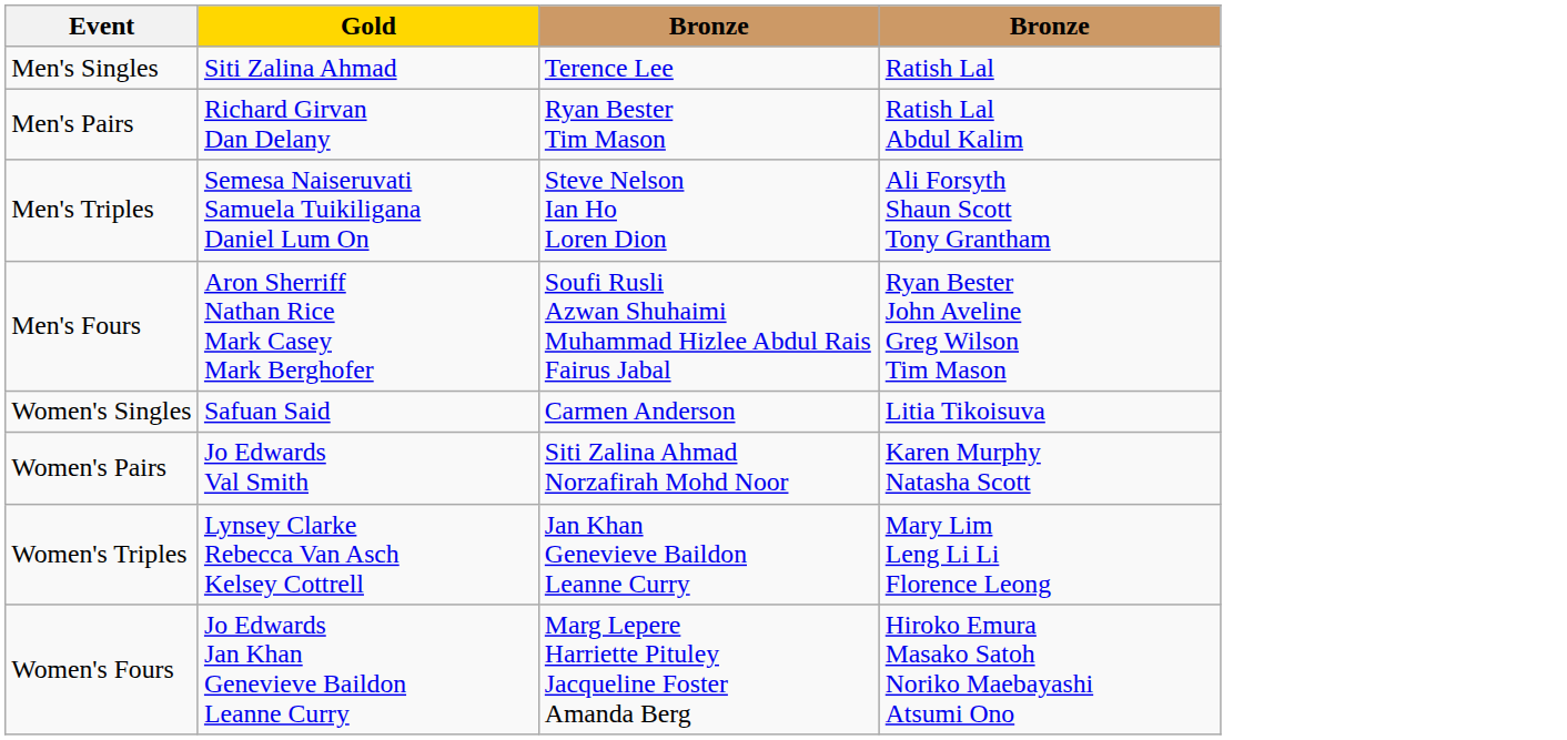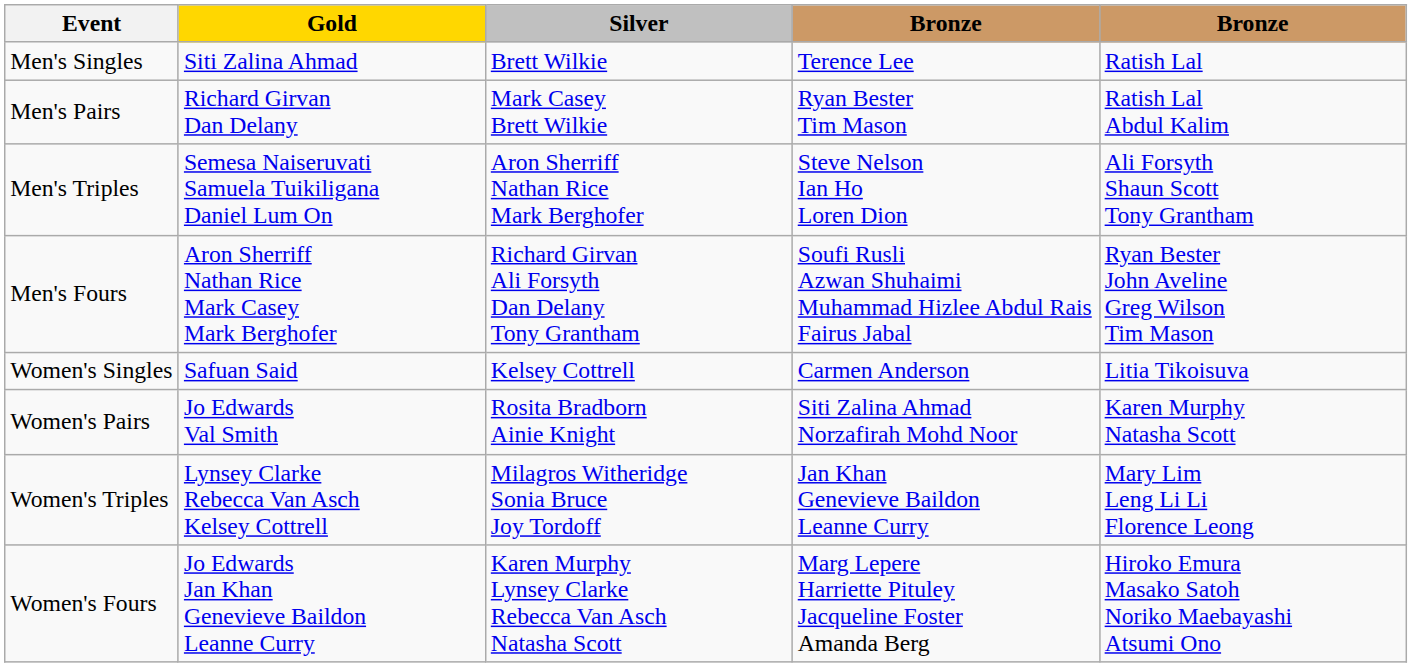+ column: Silver | Brett Wilkie | Mark Casey Brett Wilkie | Aron Sherriff Nathan Rice Mark Berghofer | Richard Girvan Ali Forsyth Dan Delany Tony Grantham | Kelsey Cottrell | Rosita Bradborn Ainie Knight | Milagros Witheridge Sonia Bruce Joy Tordoff | Karen Murphy Lynsey Clarke Rebecca Van Asch Natasha Scott
